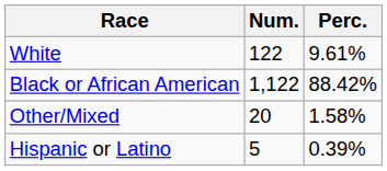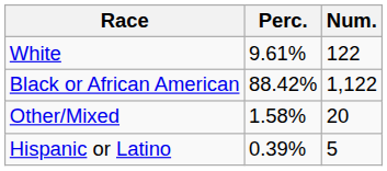columns swapped: Num. <-> Perc.
